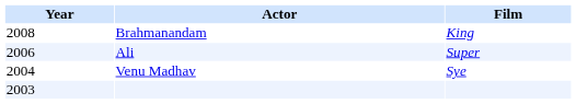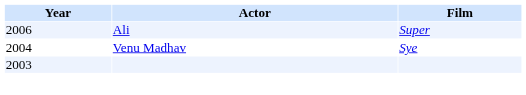- row: 2008 | Brahmanandam | King
